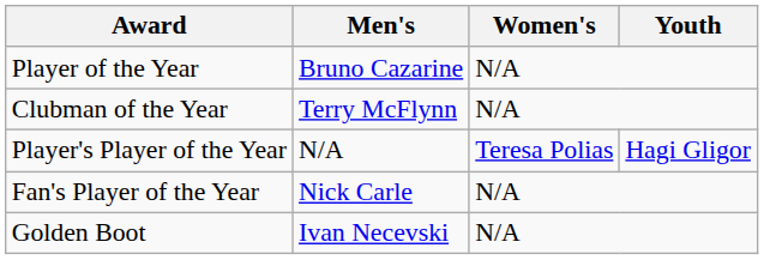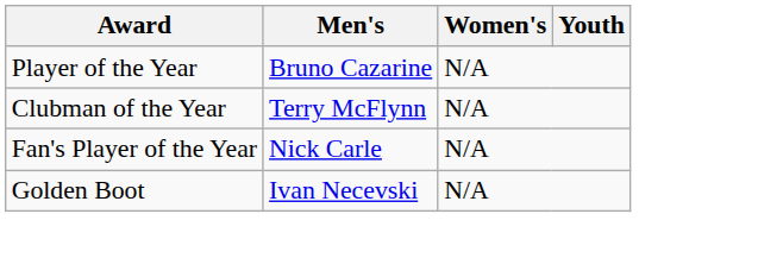- row: Player's Player of the Year | N/A | Teresa Polias | Hagi Gligor
